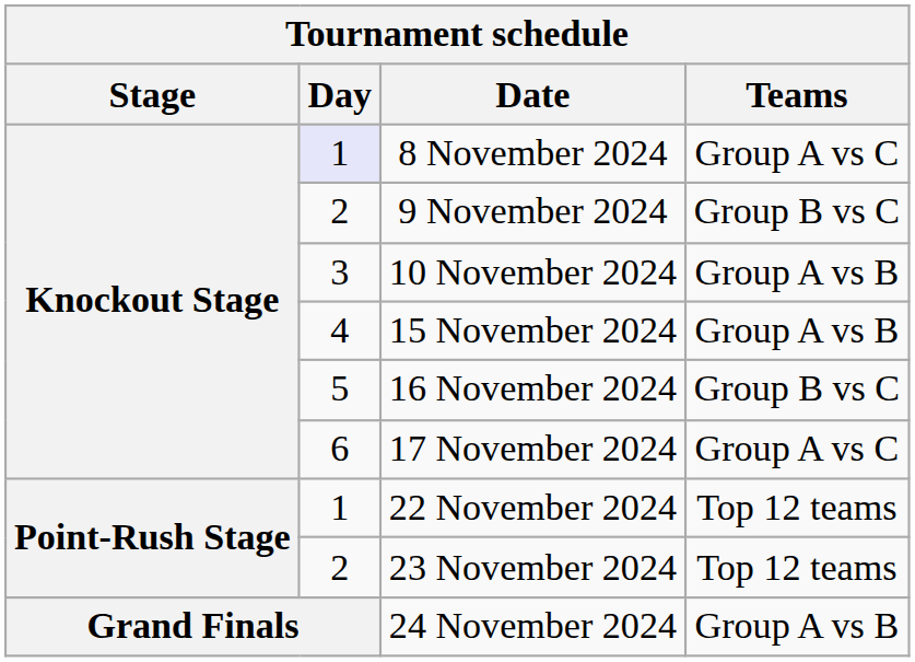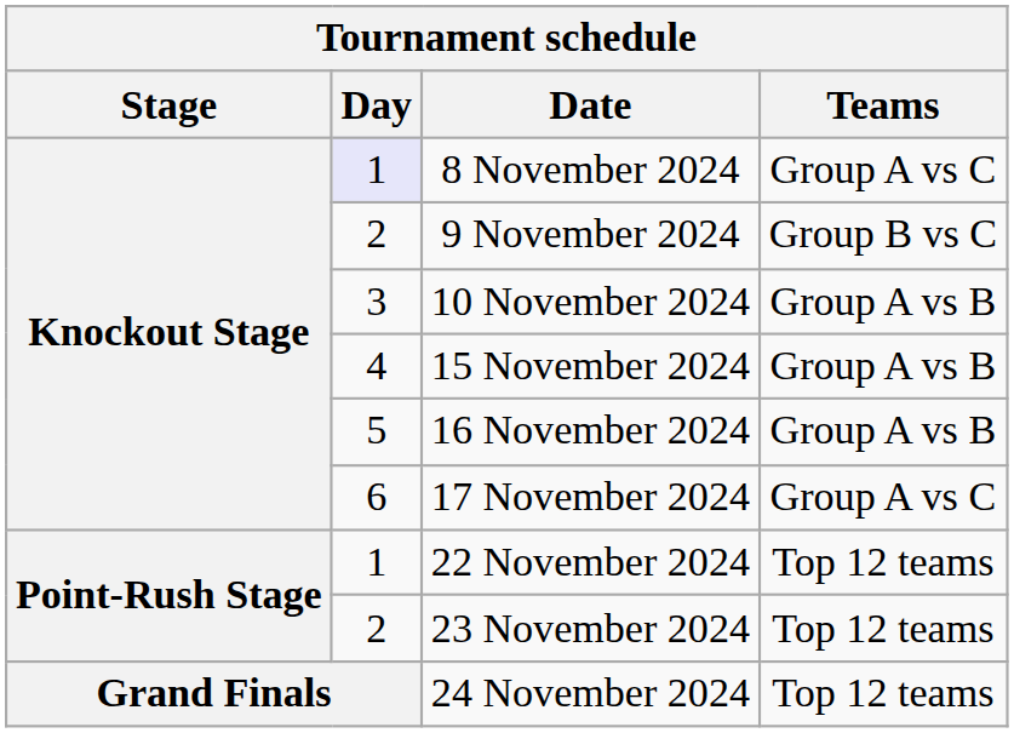16 November 2024 | Teams: Group B vs C -> Group A vs B
24 November 2024 | Teams: Group A vs B -> Top 12 teams
